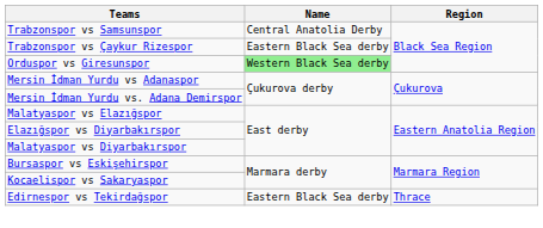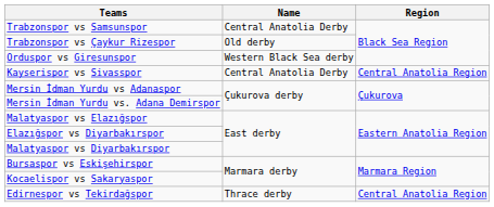Trabzonspor vs Çaykur Rizespor | Name: Eastern Black Sea derby -> Old derby
Orduspor vs Giresunspor | Name: lightgreen background -> no background
+ row: Kayserispor vs Sivasspor | Central Anatolia Derby | Central Anatolia Region
Edirnespor vs Tekirdağspor | Name: Eastern Black Sea derby -> Thrace derby
Edirnespor vs Tekirdağspor | Region: Thrace -> Central Anatolia Region
